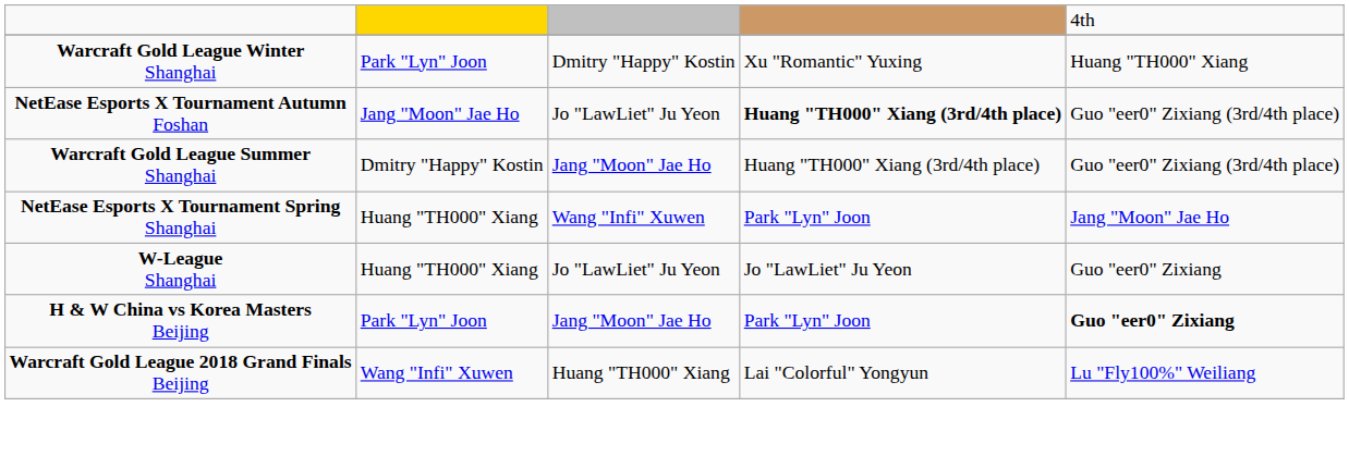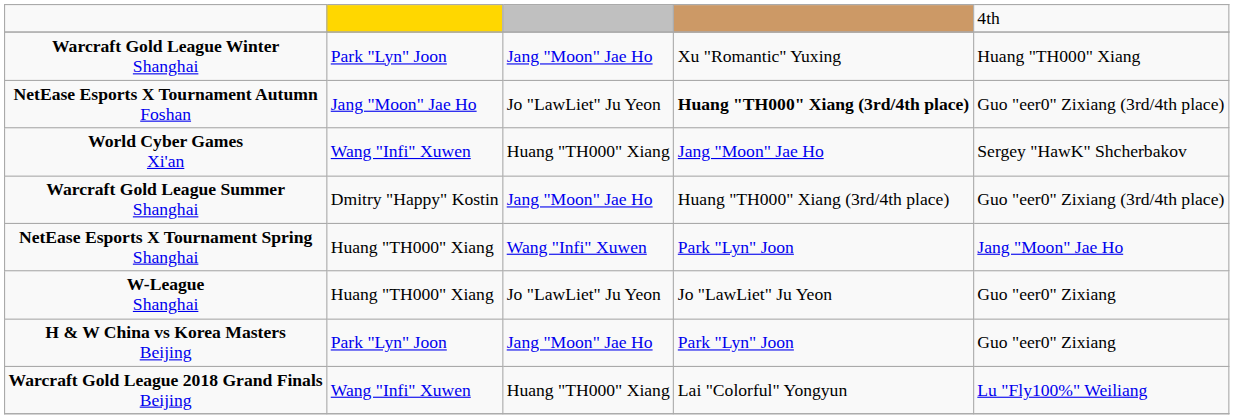Warcraft Gold League Winter Shanghai | column 3: Dmitry "Happy" Kostin -> Jang "Moon" Jae Ho
+ row: World Cyber Games Xi'an | Wang "Infi" Xuwen | Huang "TH000" Xiang | Jang "Moon" Jae Ho | Sergey "HawK" Shcherbakov
H & W China vs Korea Masters Beijing | column 5: bold -> normal
